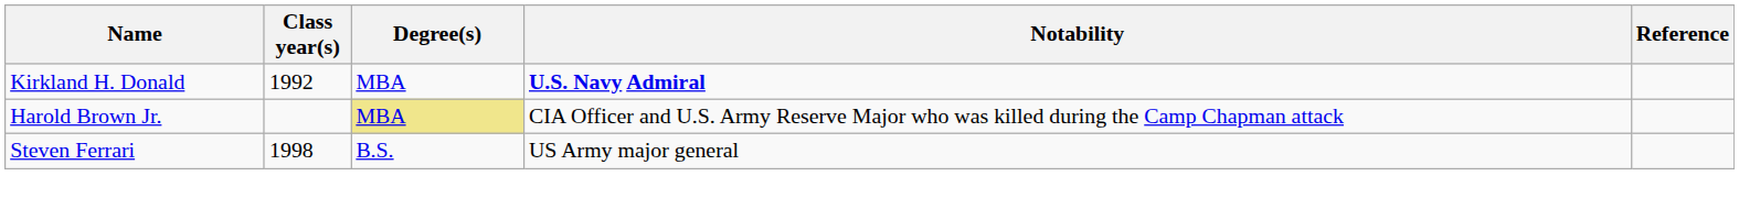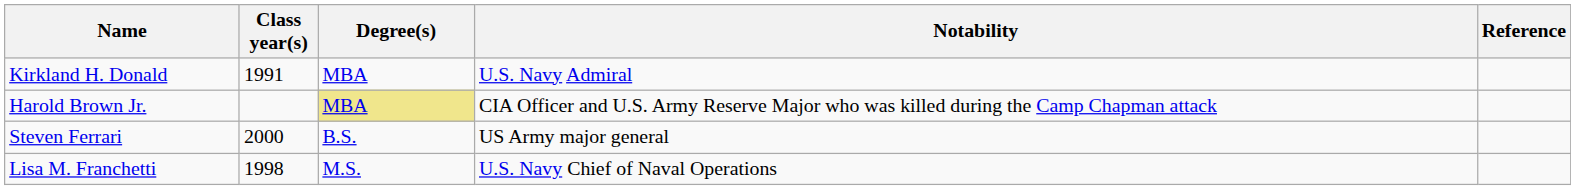Kirkland H. Donald | Class year(s): 1992 -> 1991
Kirkland H. Donald | Notability: bold -> normal
Steven Ferrari | Class year(s): 1998 -> 2000
+ row: Lisa M. Franchetti | 1998 | M.S. | U.S. Navy Chief of Naval Operations
